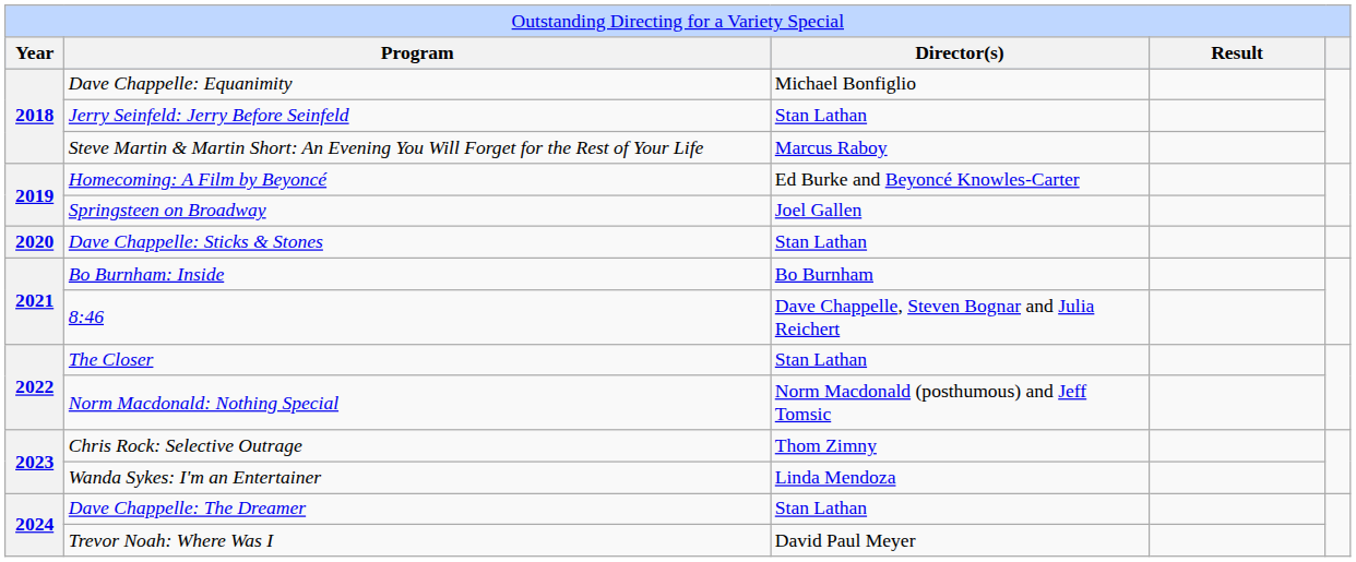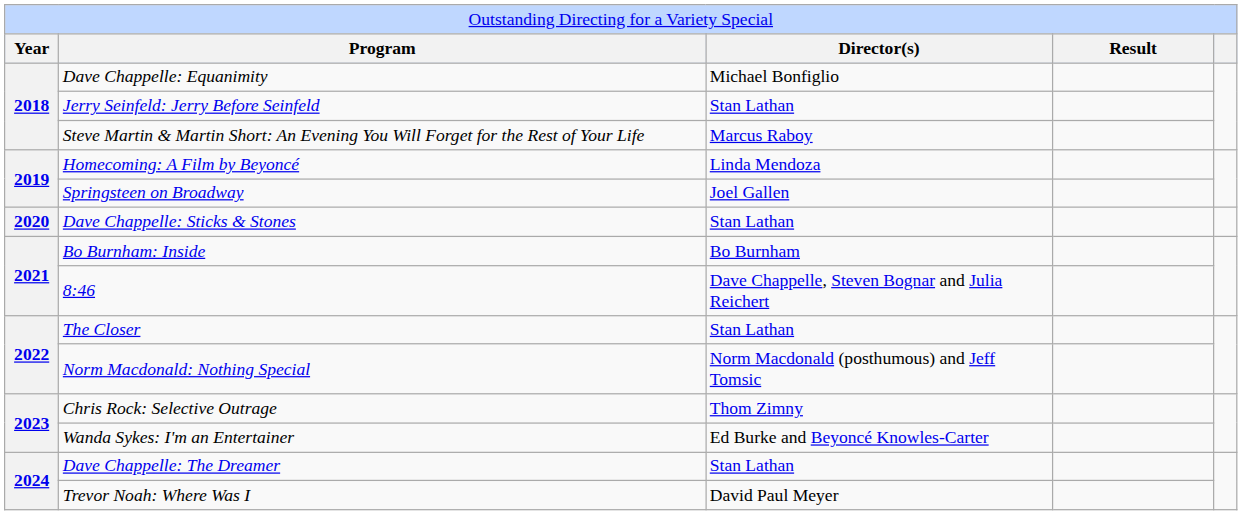Homecoming: A Film by Beyoncé | column 3: Ed Burke and Beyoncé Knowles-Carter -> Linda Mendoza
Wanda Sykes: I'm an Entertainer | column 3: Linda Mendoza -> Ed Burke and Beyoncé Knowles-Carter
